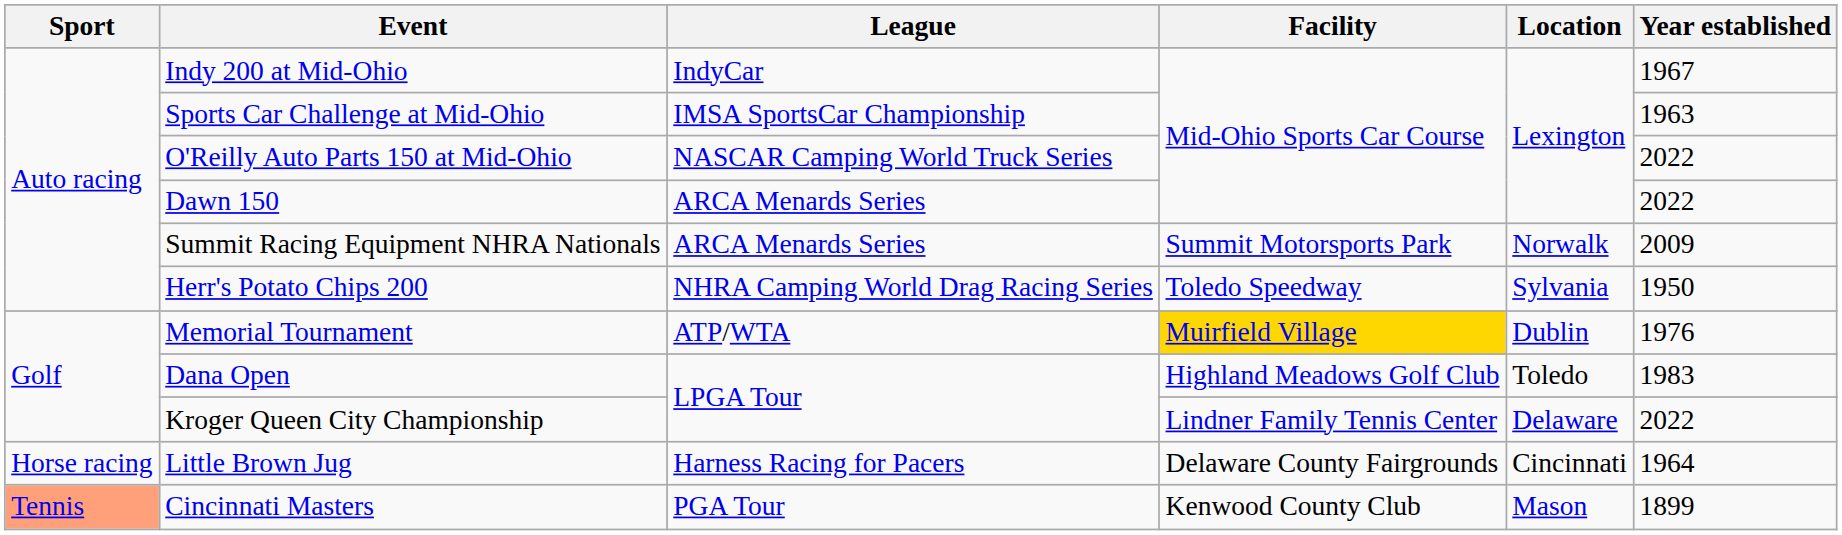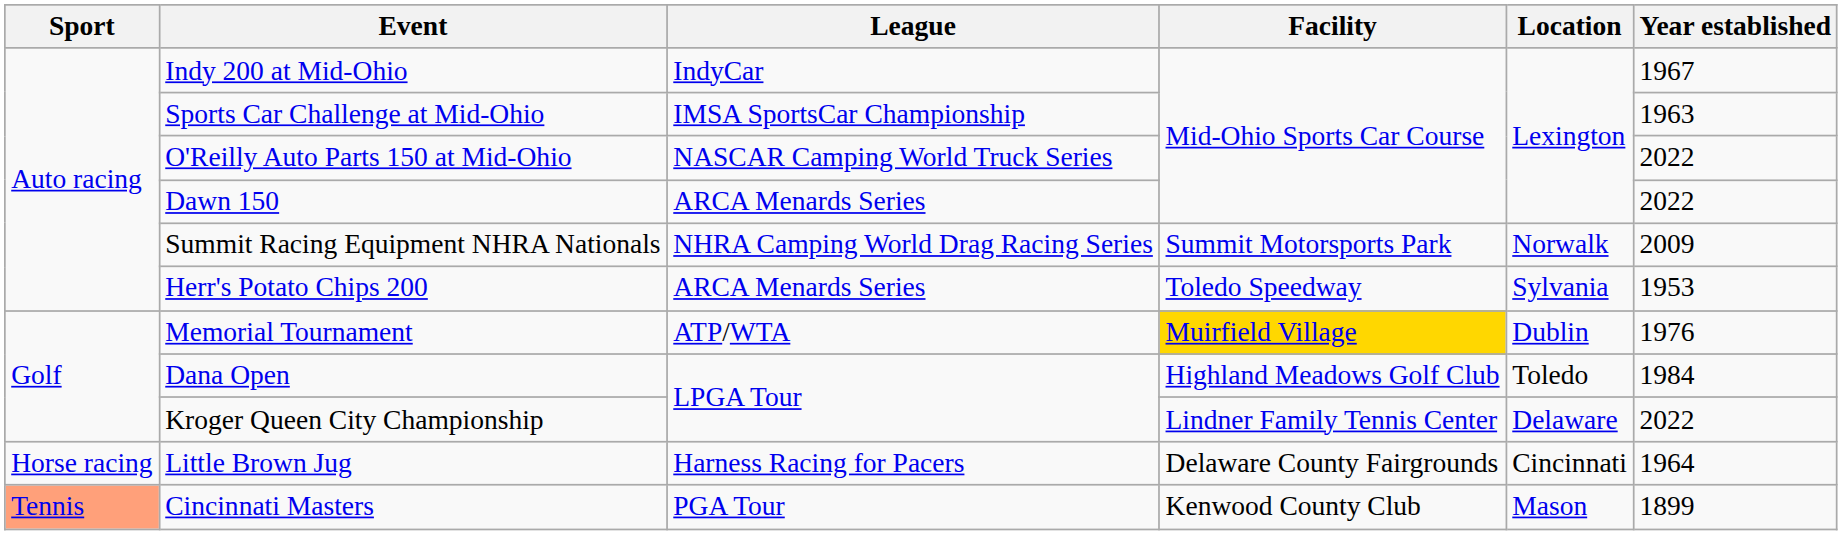Summit Racing Equipment NHRA Nationals | League: ARCA Menards Series -> NHRA Camping World Drag Racing Series
Herr's Potato Chips 200 | League: NHRA Camping World Drag Racing Series -> ARCA Menards Series
Herr's Potato Chips 200 | Year established: 1950 -> 1953
Dana Open | Year established: 1983 -> 1984
